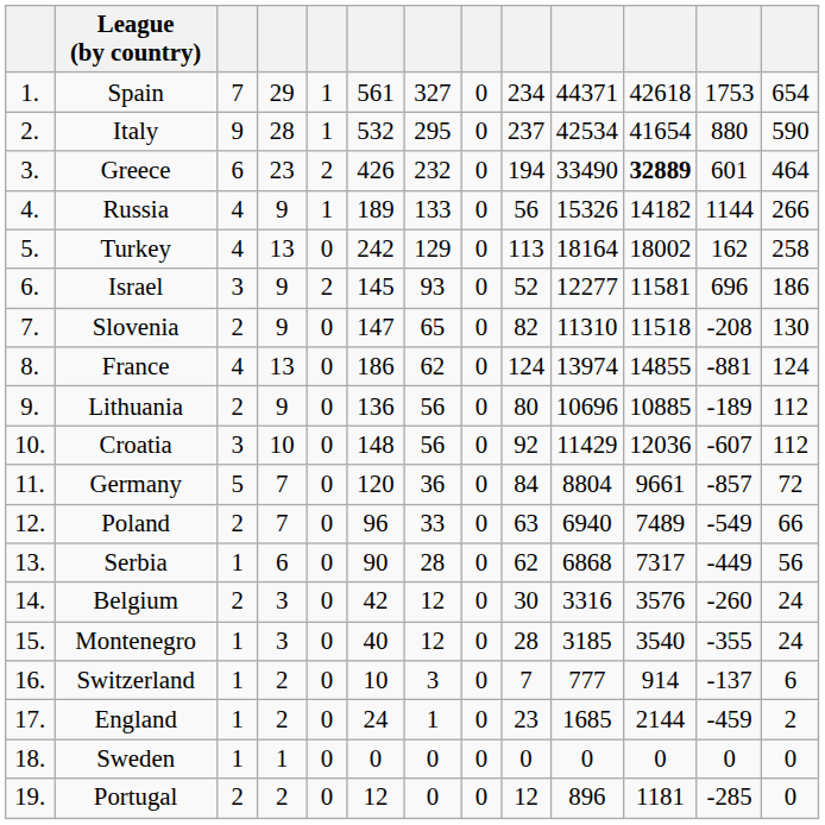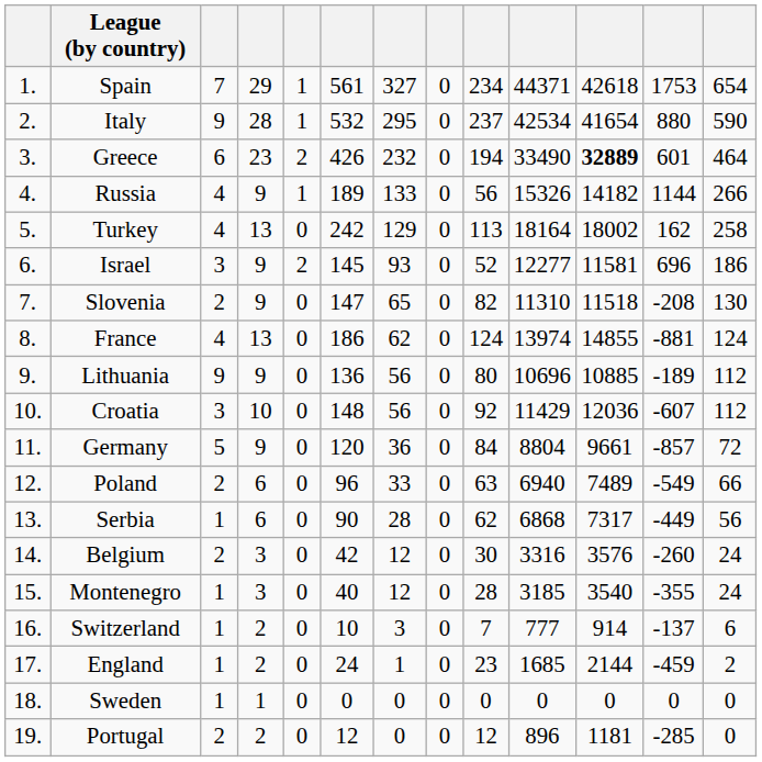Lithuania | column 3: 2 -> 9
Germany | column 4: 7 -> 9
Poland | column 4: 7 -> 6
